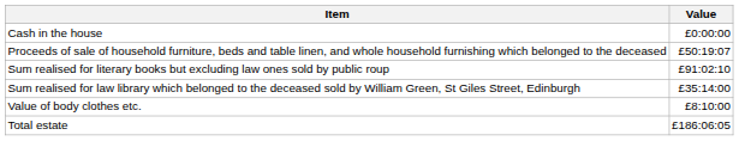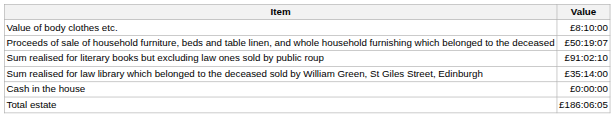rows swapped: Cash in the house <-> Value of body clothes etc.
